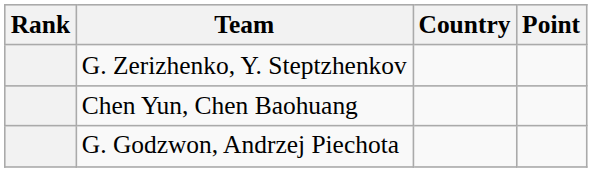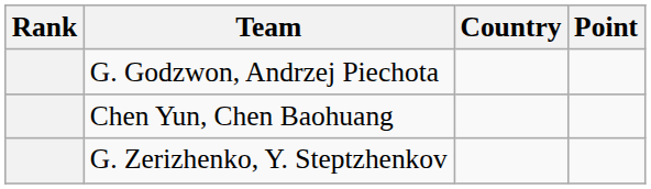rows swapped: G. Zerizhenko, Y. Steptzhenkov <-> G. Godzwon, Andrzej Piechota
